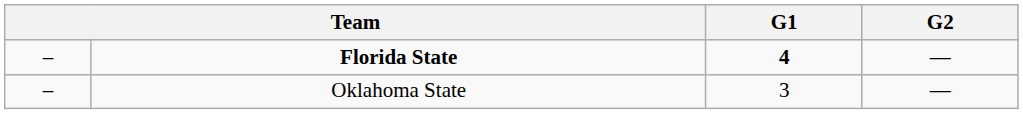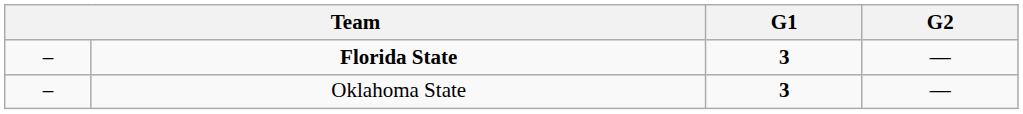Florida State | G1: 4 -> 3
Oklahoma State | G1: normal -> bold
